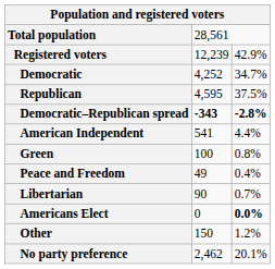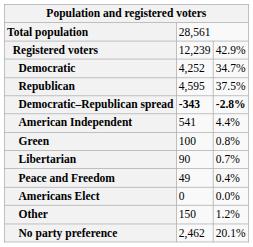rows swapped: Libertarian <-> Peace and Freedom
Americans Elect | column 3: bold -> normal
